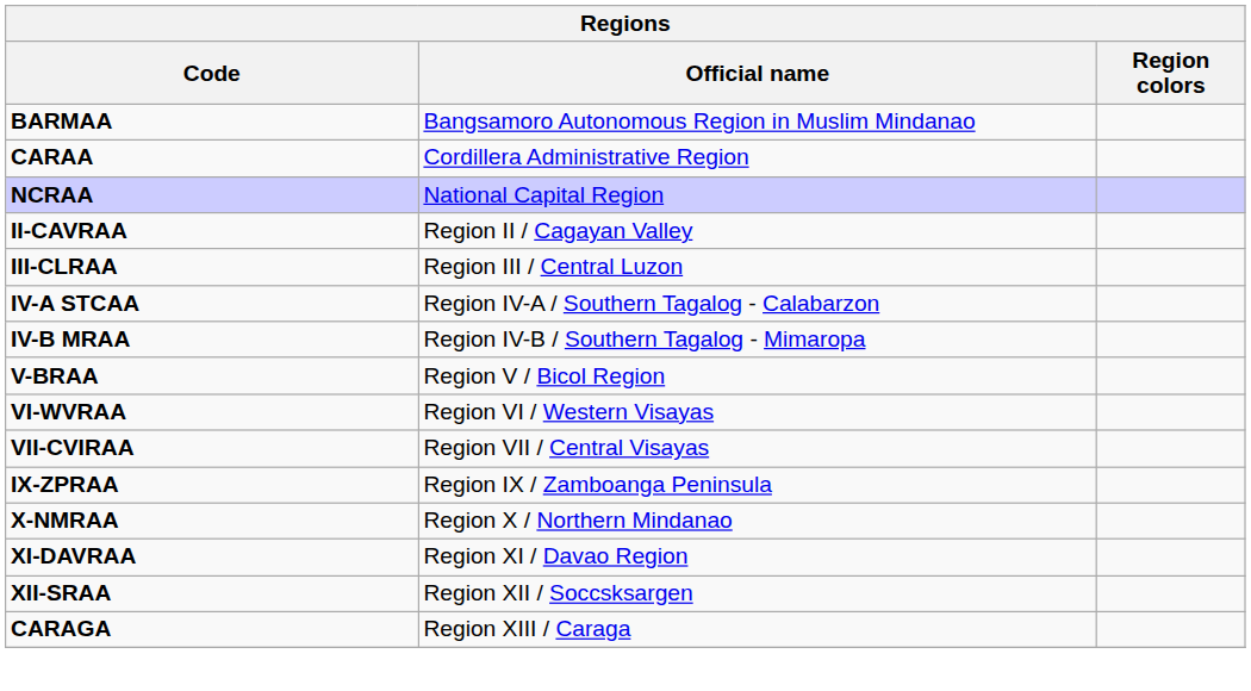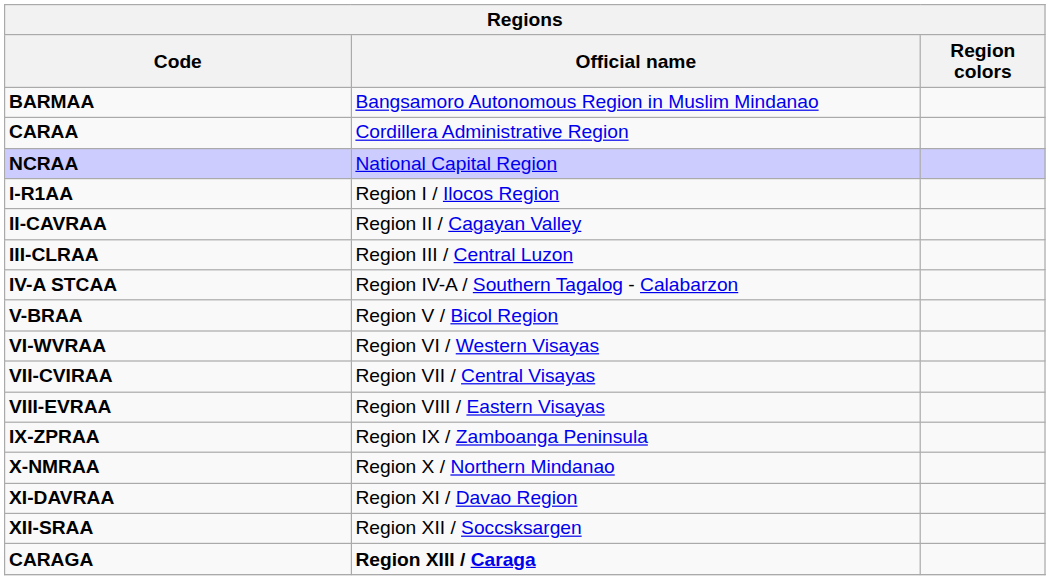+ row: I-R1AA | Region I / Ilocos Region
- row: IV-B MRAA | Region IV-B / Southern Tagalog - Mimaropa
+ row: VIII-EVRAA | Region VIII / Eastern Visayas
CARAGA | Official name: normal -> bold
